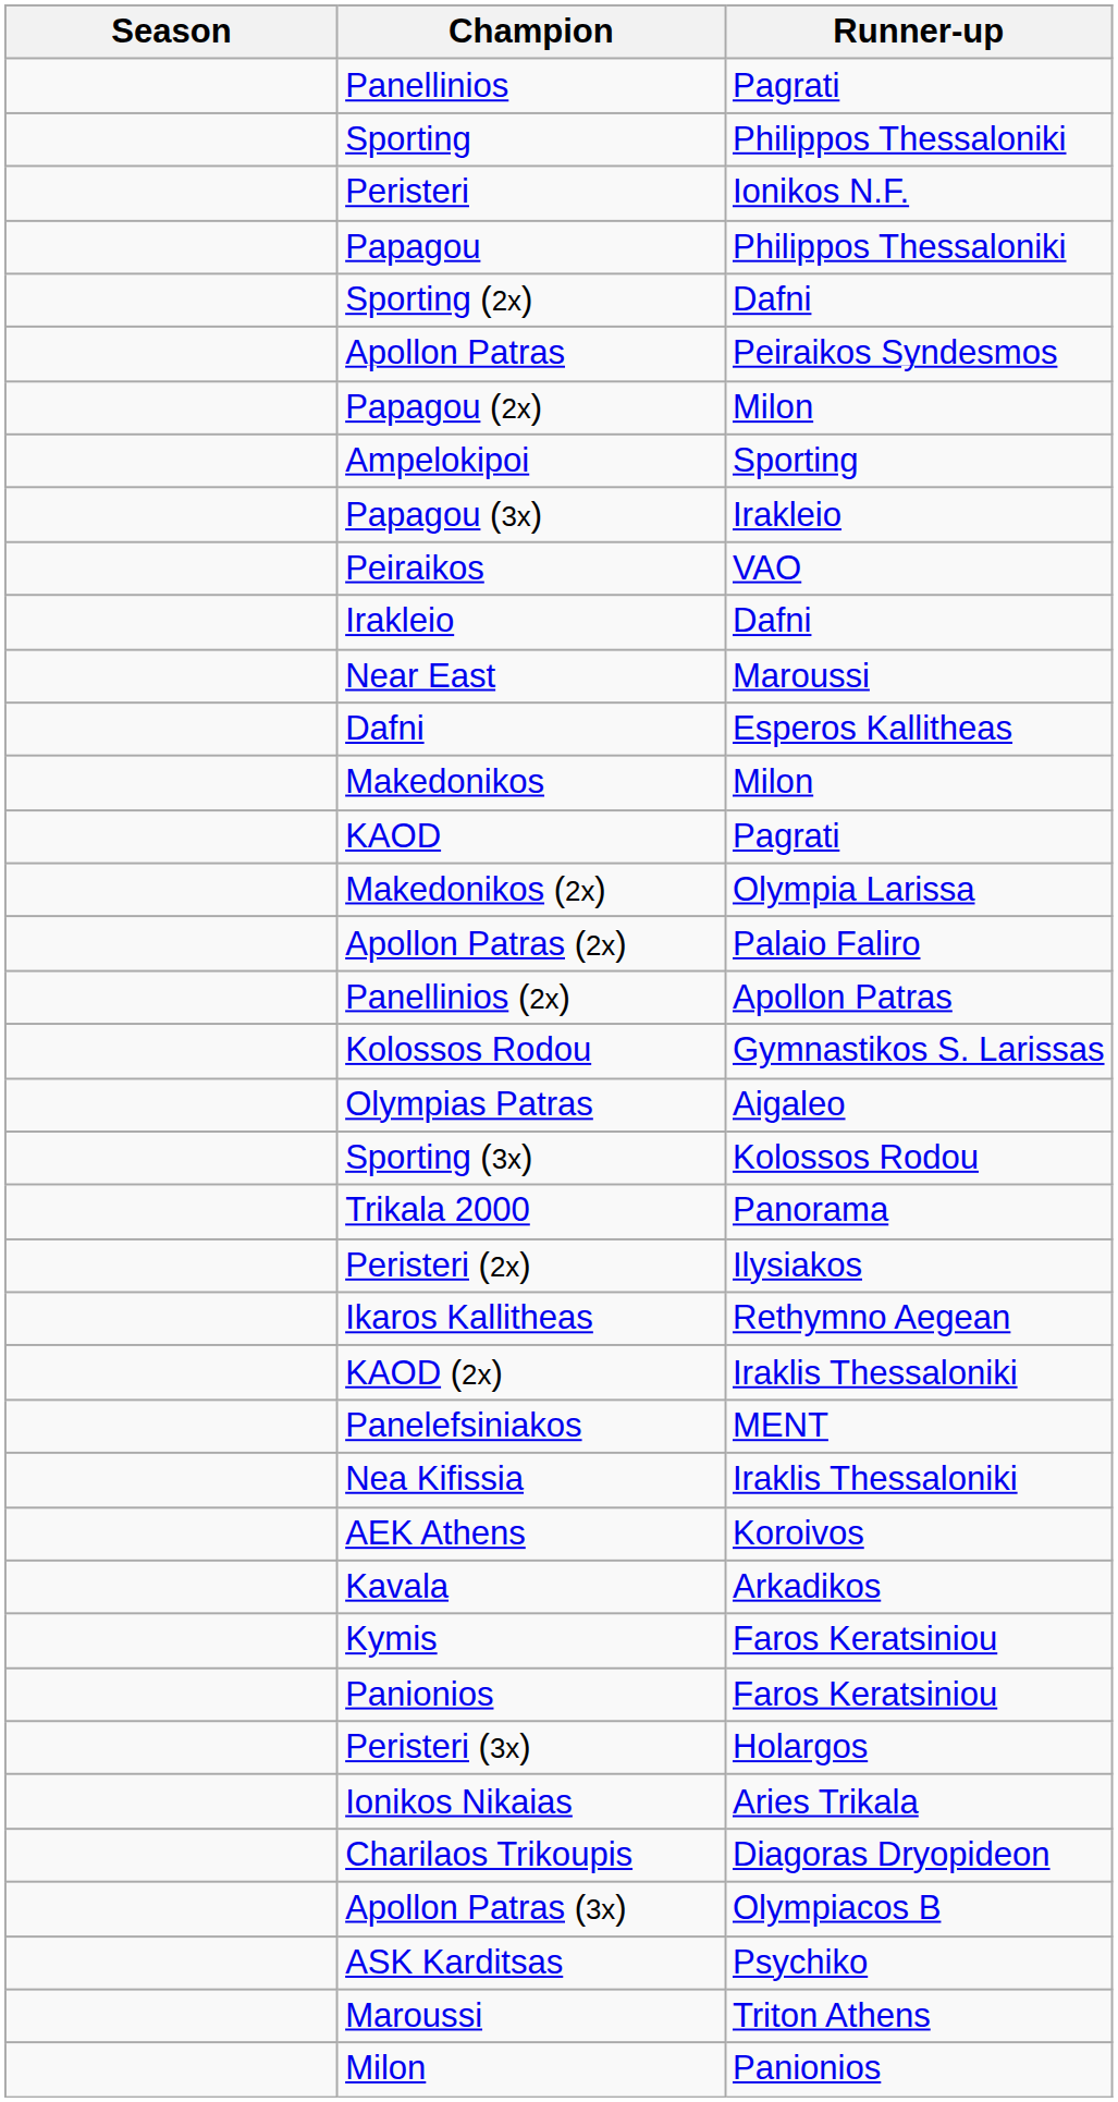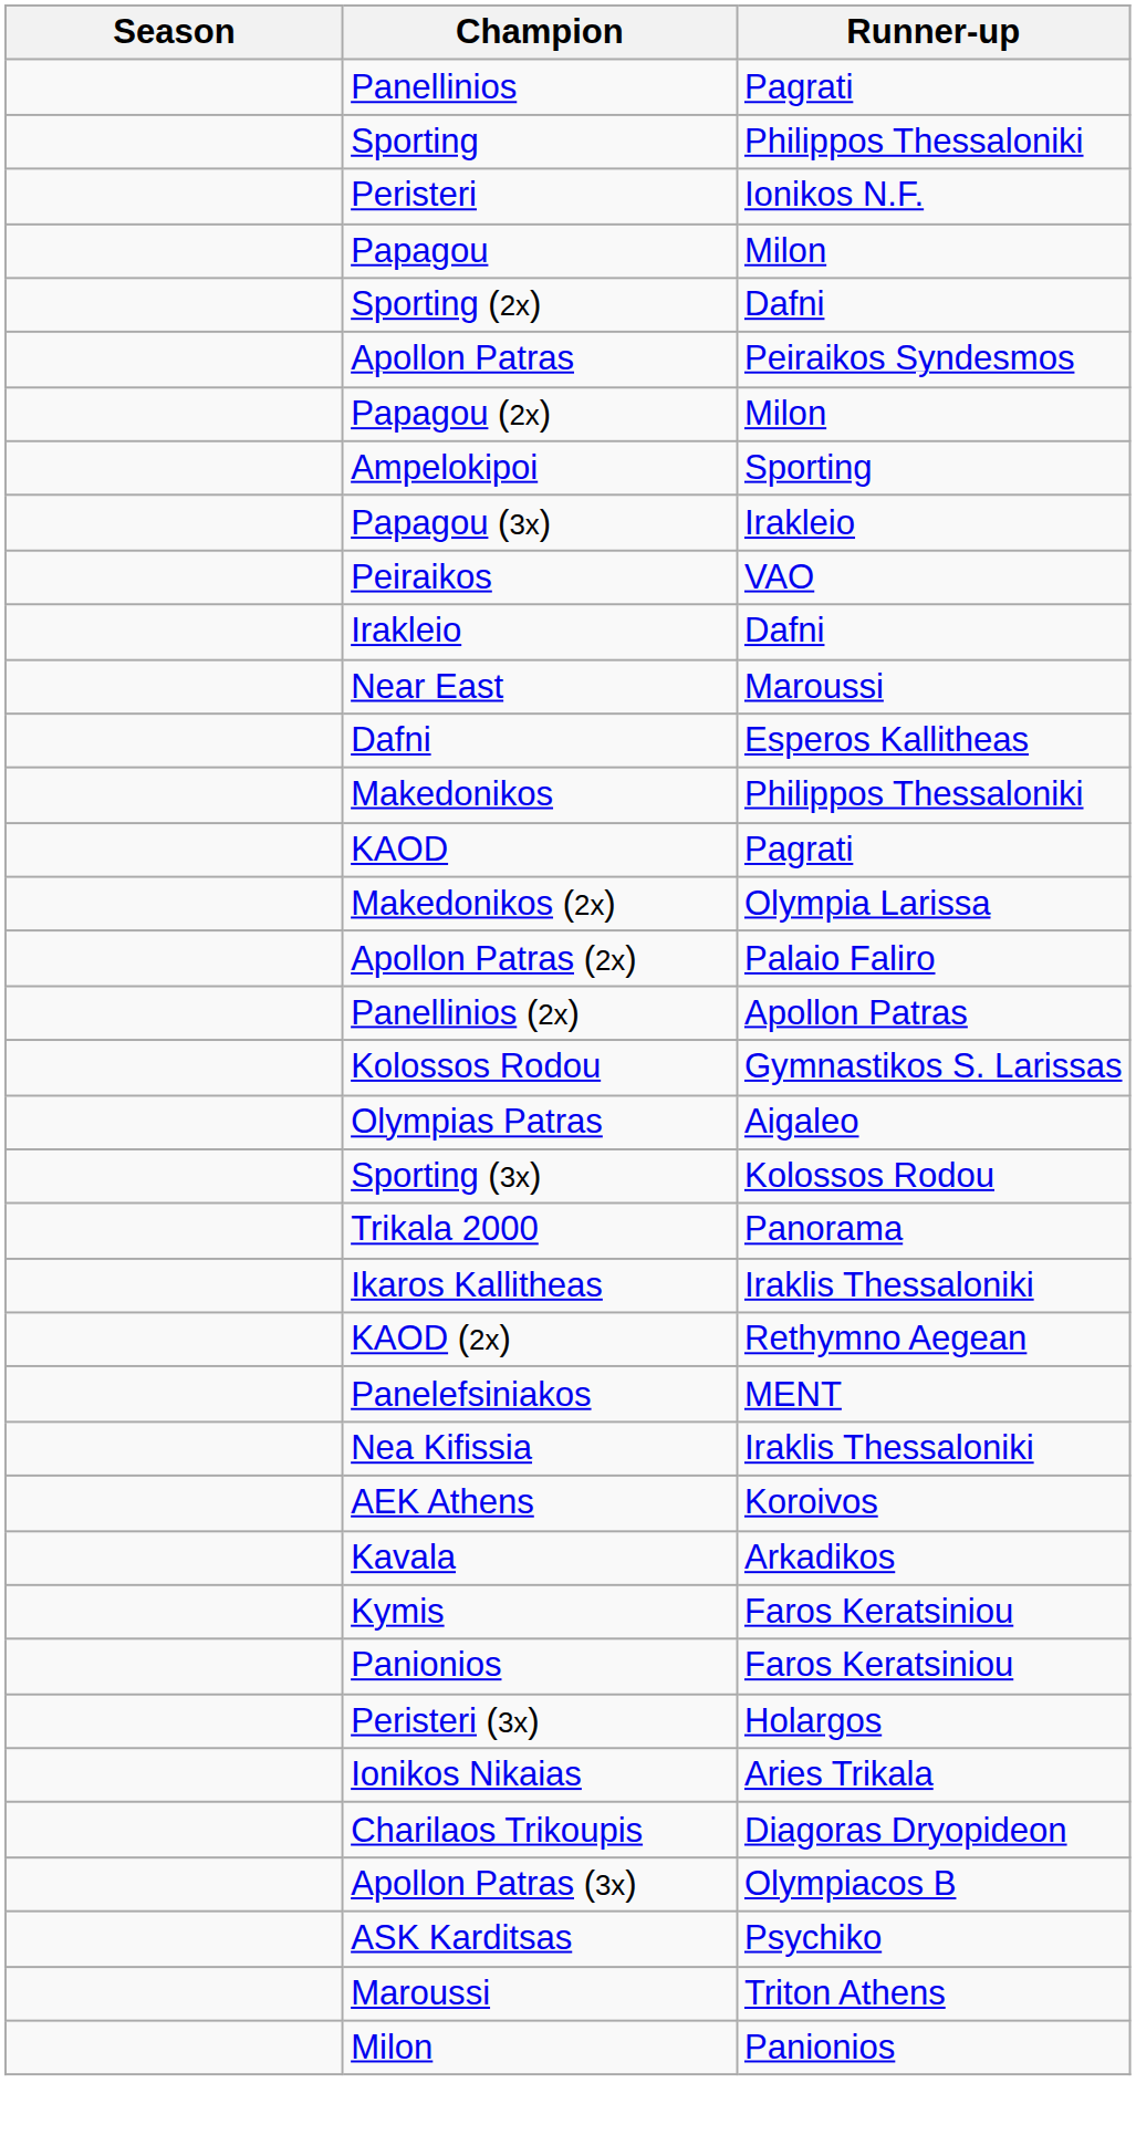Papagou | Runner-up: Philippos Thessaloniki -> Milon
Makedonikos | Runner-up: Milon -> Philippos Thessaloniki
- row: Peristeri (2x) | Ilysiakos
Ikaros Kallitheas | Runner-up: Rethymno Aegean -> Iraklis Thessaloniki
KAOD (2x) | Runner-up: Iraklis Thessaloniki -> Rethymno Aegean
